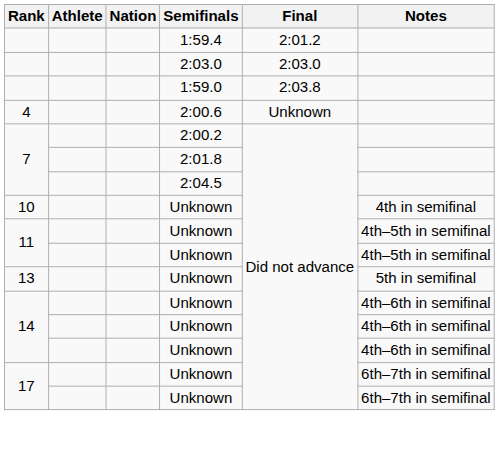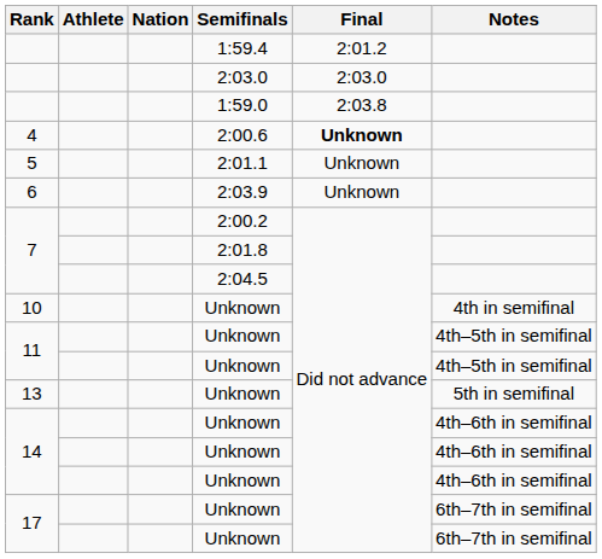4 | Final: normal -> bold
+ row: 5 | 2:01.1 | Unknown
+ row: 6 | 2:03.9 | Unknown
